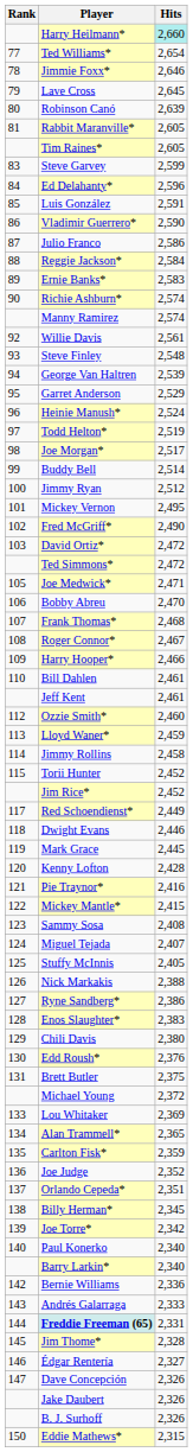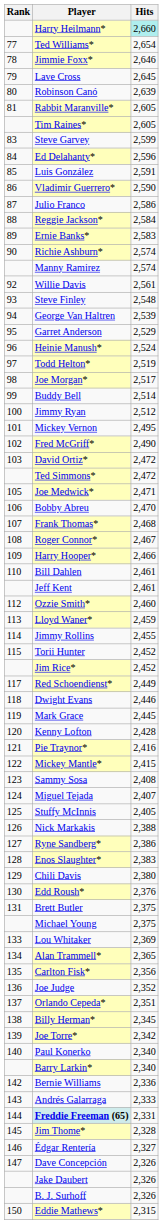Jimmy Rollins | Hits: 2,458 -> 2,455
Michael Young | Hits: 2,372 -> 2,375
Carlton Fisk* | Hits: 2,359 -> 2,356
